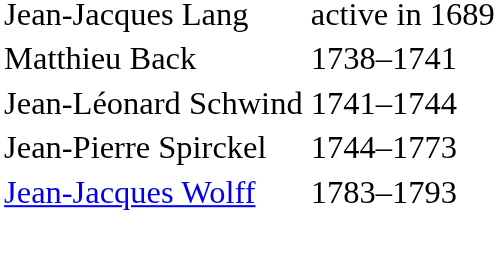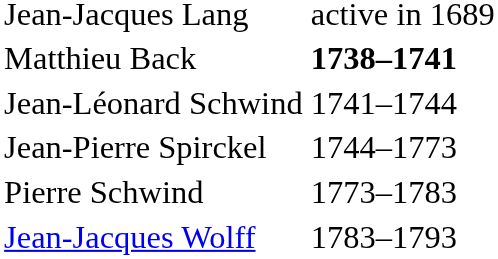Matthieu Back | column 2: normal -> bold
+ row: Pierre Schwind | 1773–1783
